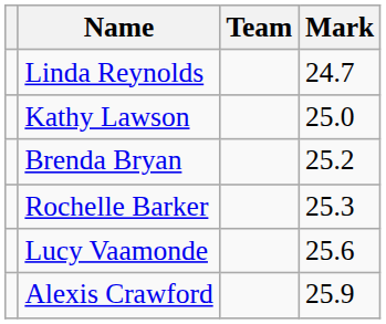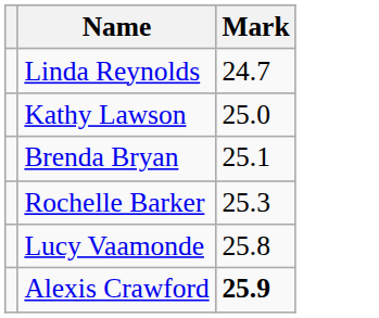- column: Team
Brenda Bryan | Mark: 25.2 -> 25.1
Lucy Vaamonde | Mark: 25.6 -> 25.8
Alexis Crawford | Mark: normal -> bold
